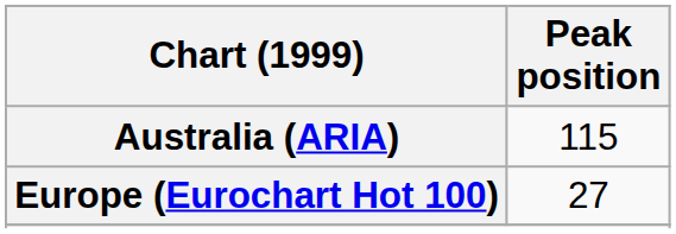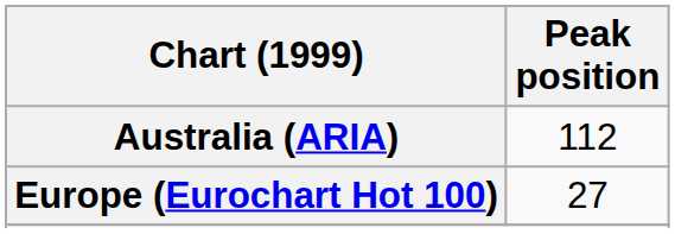Australia (ARIA) | Peak position: 115 -> 112
